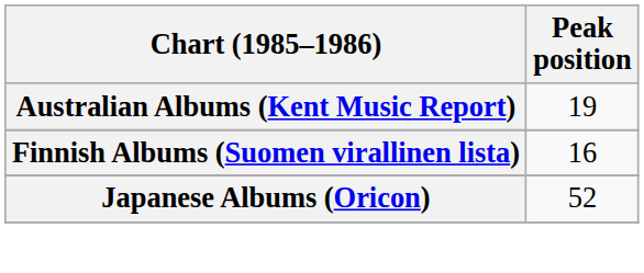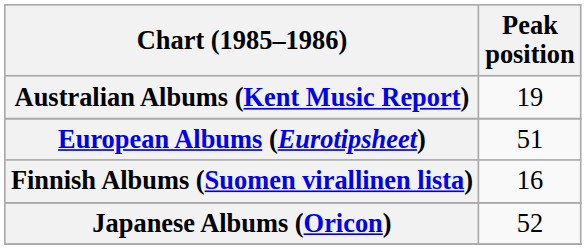+ row: European Albums (Eurotipsheet) | 51
